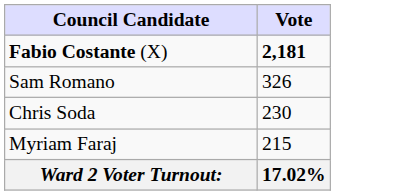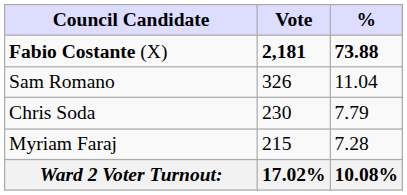+ column: % | 73.88 | 11.04 | 7.79 | 7.28 | 10.08%
